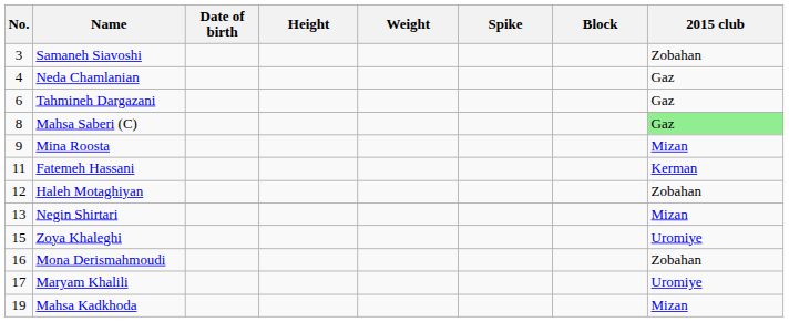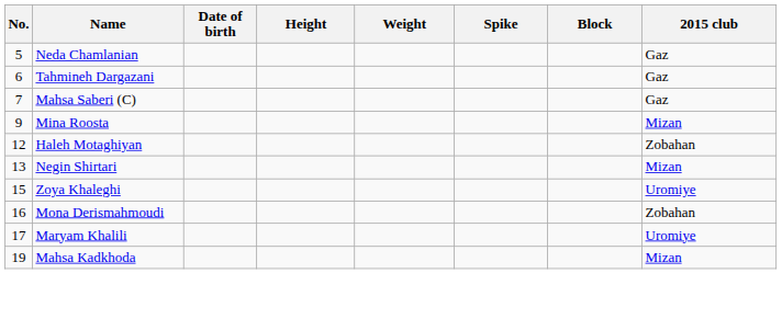- row: 3 | Samaneh Siavoshi | Zobahan
Neda Chamlanian | No.: 4 -> 5
Mahsa Saberi (C) | No.: 8 -> 7
Mahsa Saberi (C) | 2015 club: lightgreen background -> no background
- row: 11 | Fatemeh Hassani | Kerman
